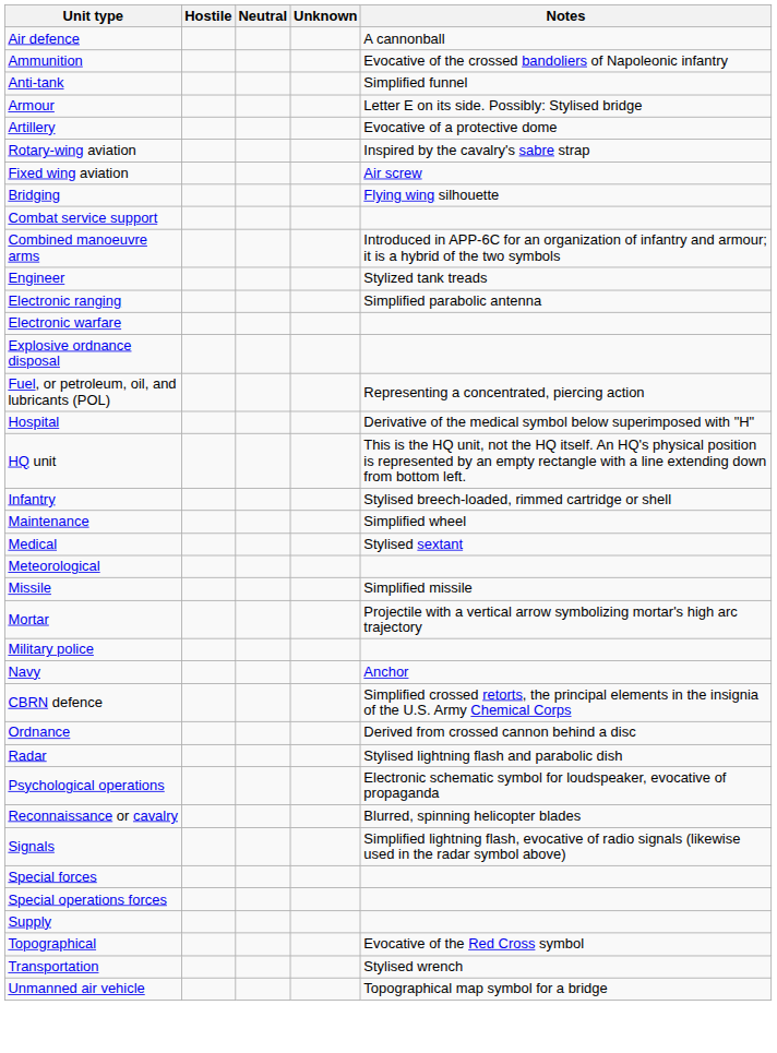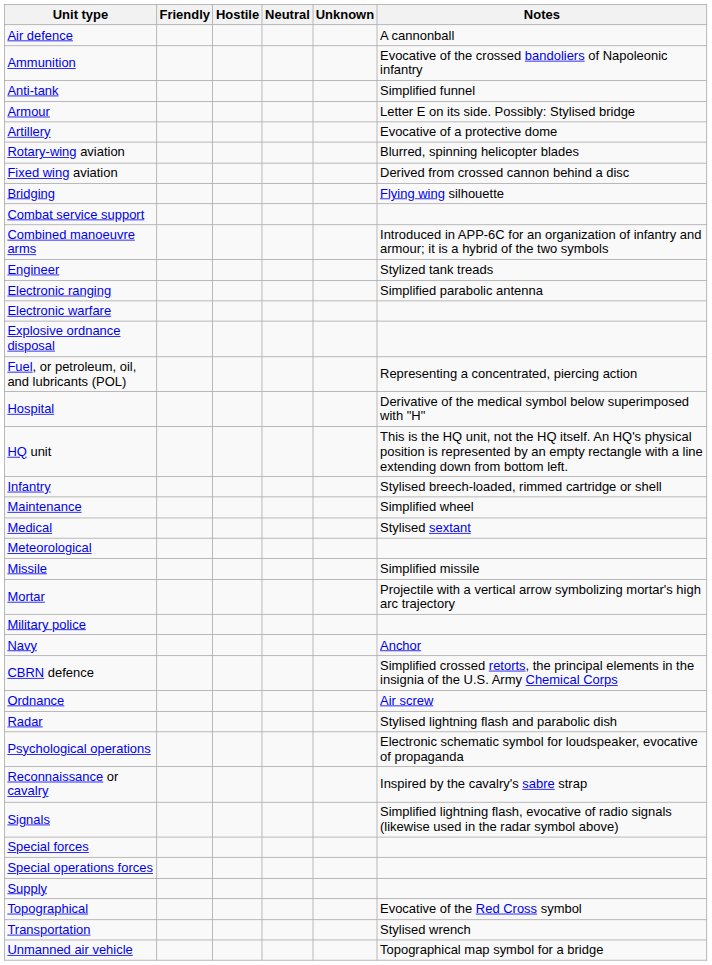+ column: Friendly
Rotary-wing aviation | Notes: Inspired by the cavalry's sabre strap -> Blurred, spinning helicopter blades
Fixed wing aviation | Notes: Air screw -> Derived from crossed cannon behind a disc
Ordnance | Notes: Derived from crossed cannon behind a disc -> Air screw
Reconnaissance or cavalry | Notes: Blurred, spinning helicopter blades -> Inspired by the cavalry's sabre strap
